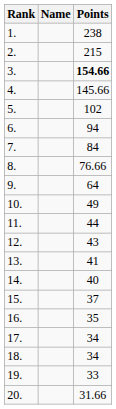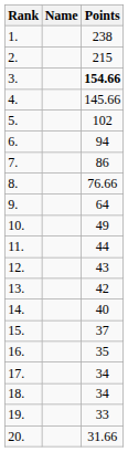7. | Points: 84 -> 86
13. | Points: 41 -> 42
